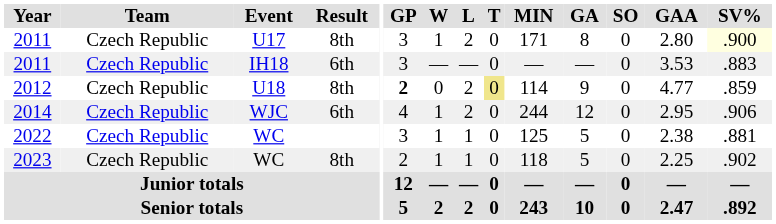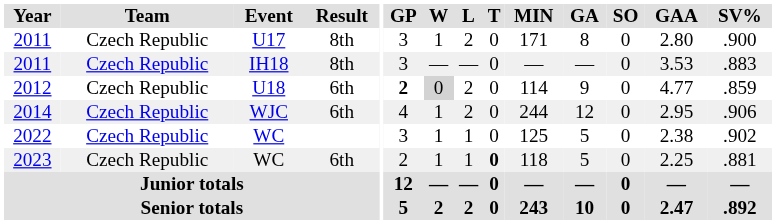2011 / U17 | SV%: lightyellow background -> no background
2011 / IH18 | Result: 6th -> 8th
2012 | Result: 8th -> 6th
2012 | W: no background -> lightgrey background
2012 | T: khaki background -> no background
2022 | SV%: .881 -> .902
2023 | Result: 8th -> 6th
2023 | T: normal -> bold
2023 | SV%: .902 -> .881
